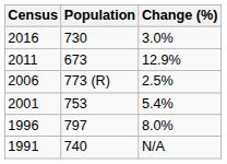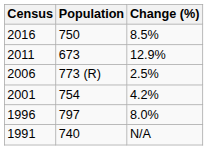2016 | Population: 730 -> 750
2016 | Change (%): 3.0% -> 8.5%
2001 | Population: 753 -> 754
2001 | Change (%): 5.4% -> 4.2%
